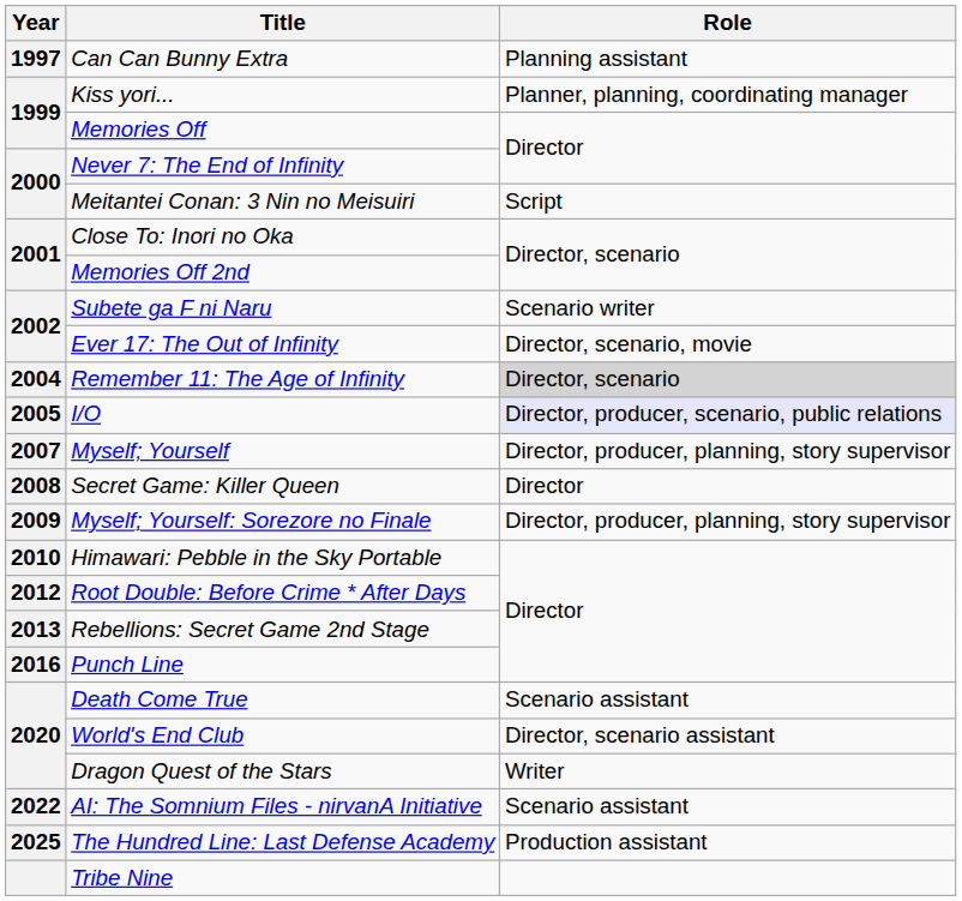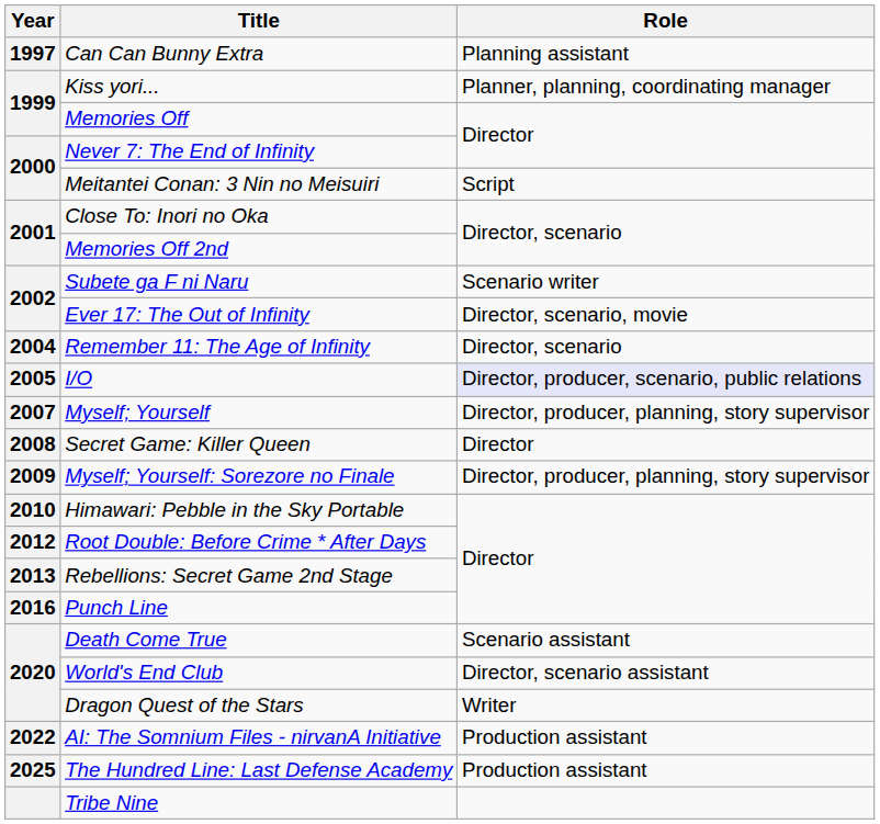Remember 11: The Age of Infinity | Role: lightgrey background -> no background
AI: The Somnium Files - nirvanA Initiative | Role: Scenario assistant -> Production assistant
